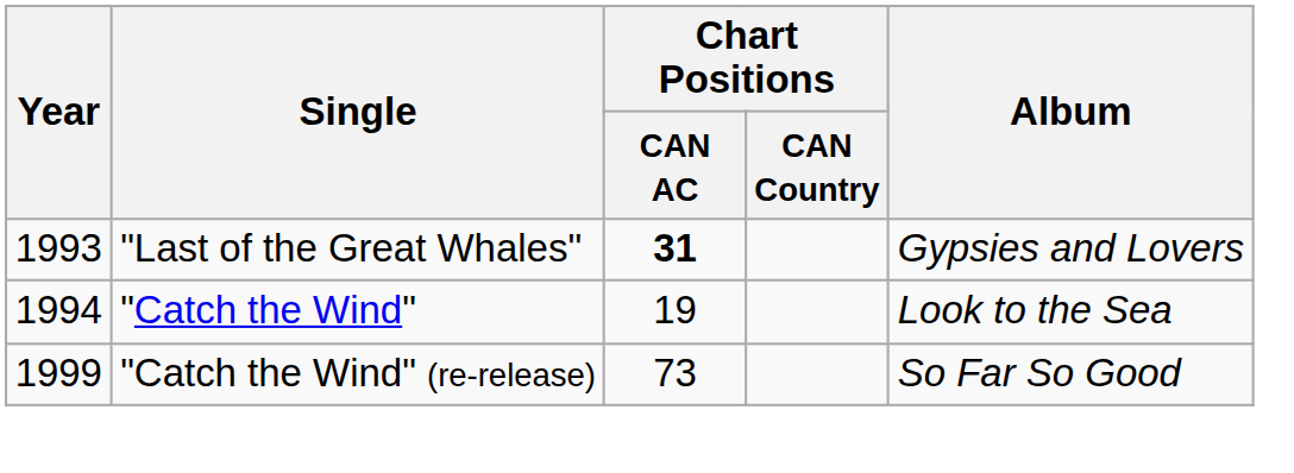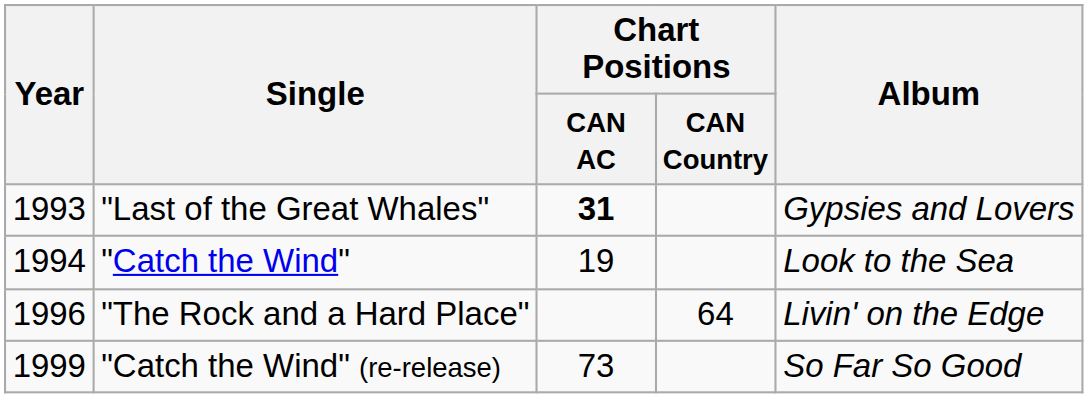+ row: 1996 | "The Rock and a Hard Place" | 64 | Livin' on the Edge
